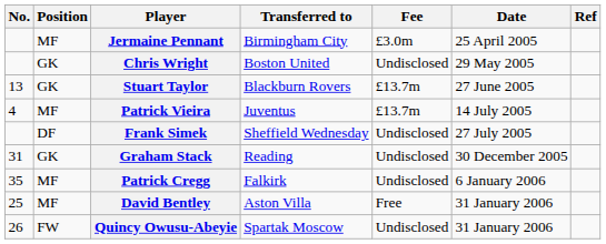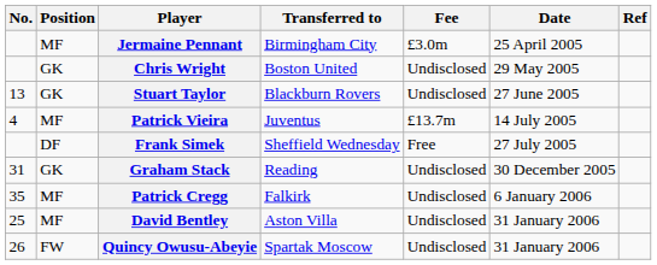Stuart Taylor | Fee: £13.7m -> Undisclosed
Frank Simek | Fee: Undisclosed -> Free
David Bentley | Fee: Free -> Undisclosed
